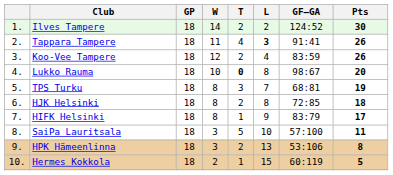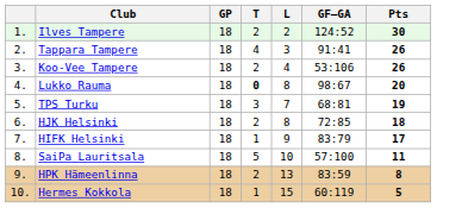- column: W | 14 | 11 | 12 | 10 | 8 | 8 | 8 | 3 | 3 | 2
Tappara Tampere | L: bold -> normal
Koo-Vee Tampere | GF–GA: 83:59 -> 53:106
HPK Hämeenlinna | GF–GA: 53:106 -> 83:59
